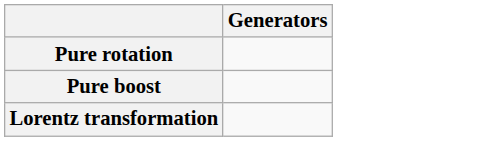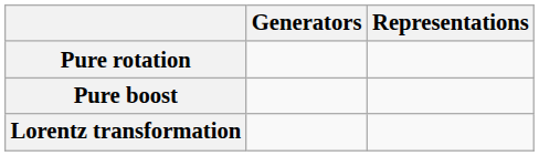+ column: Representations
